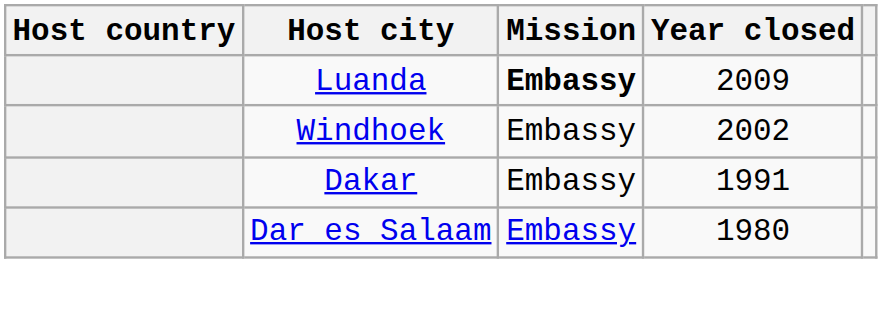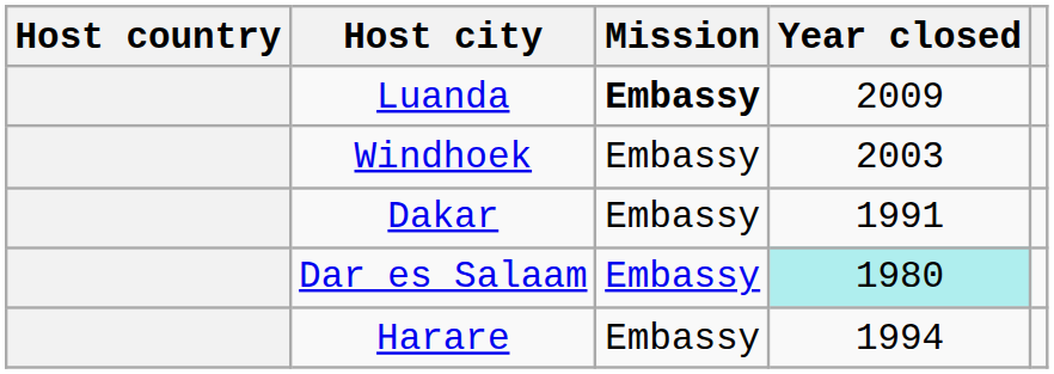Windhoek | Year closed: 2002 -> 2003
Dar es Salaam | Year closed: no background -> paleturquoise background
+ row: Harare | Embassy | 1994
